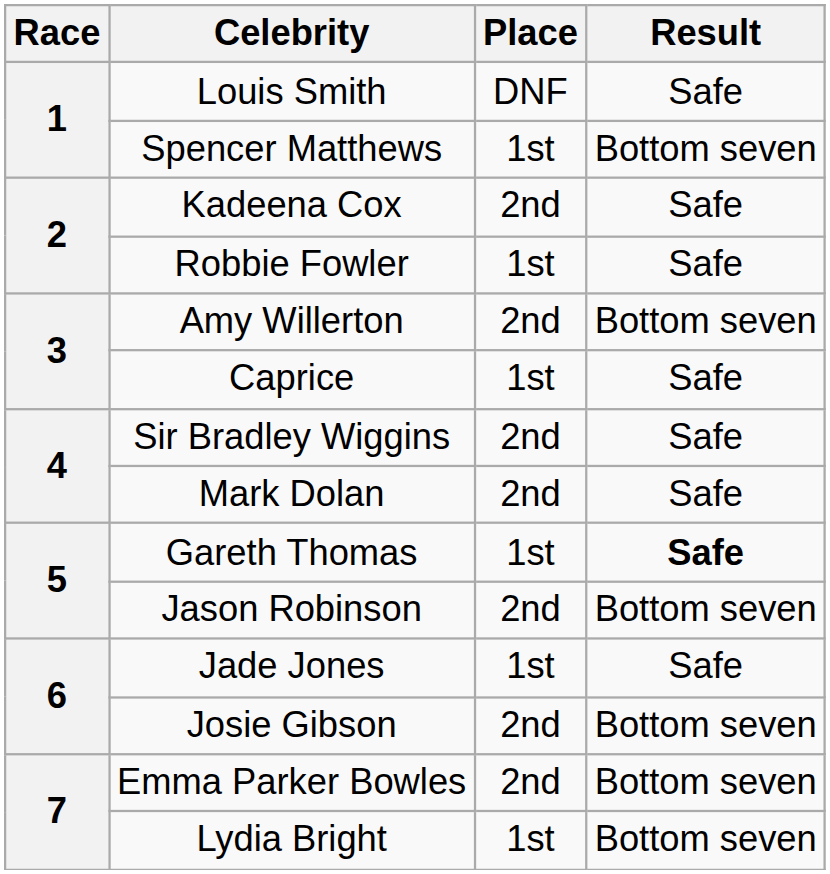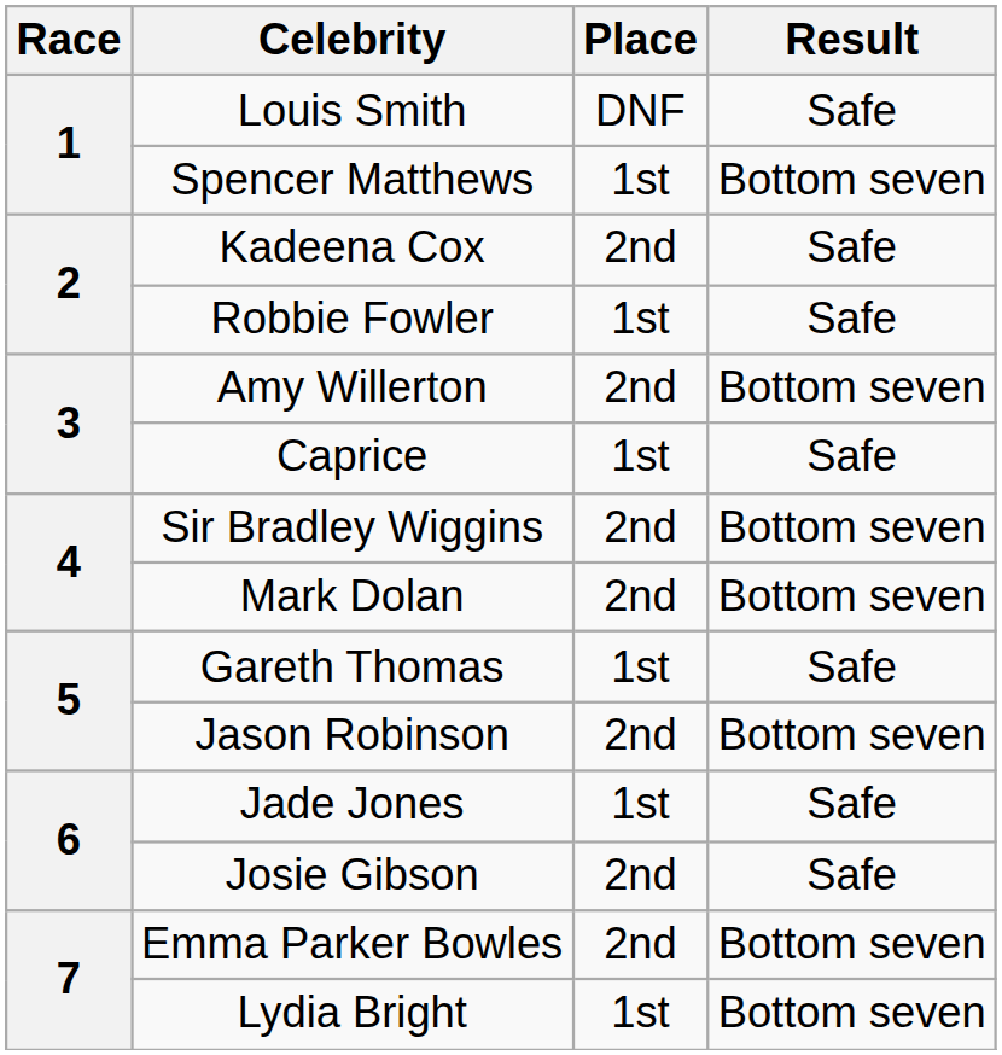Sir Bradley Wiggins | Result: Safe -> Bottom seven
Mark Dolan | Result: Safe -> Bottom seven
Gareth Thomas | Result: bold -> normal
Josie Gibson | Result: Bottom seven -> Safe
